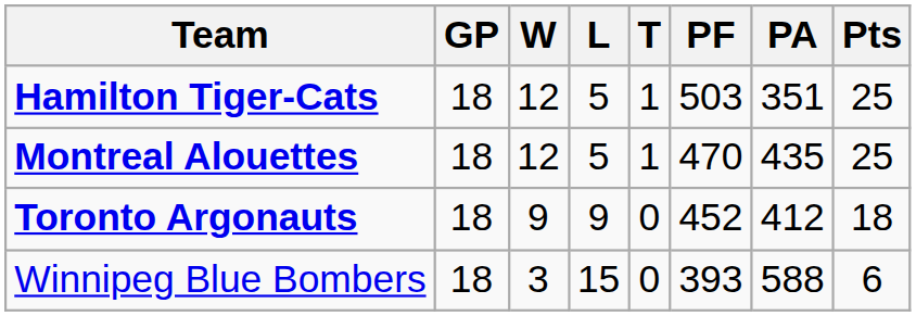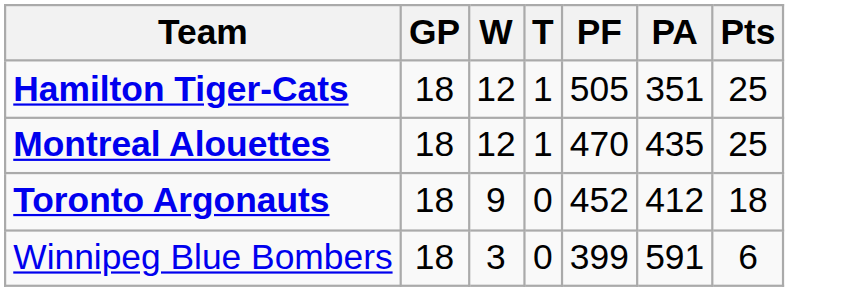- column: L | 5 | 5 | 9 | 15
Hamilton Tiger-Cats | PF: 503 -> 505
Winnipeg Blue Bombers | PF: 393 -> 399
Winnipeg Blue Bombers | PA: 588 -> 591
